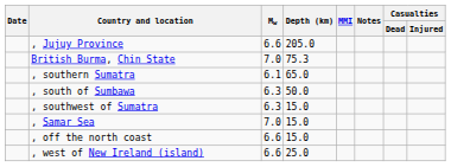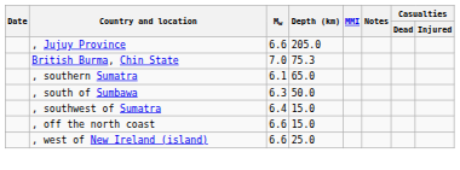, southwest of Sumatra | Mw: 6.3 -> 6.4
- row: , Samar Sea | 7.0 | 15.0
